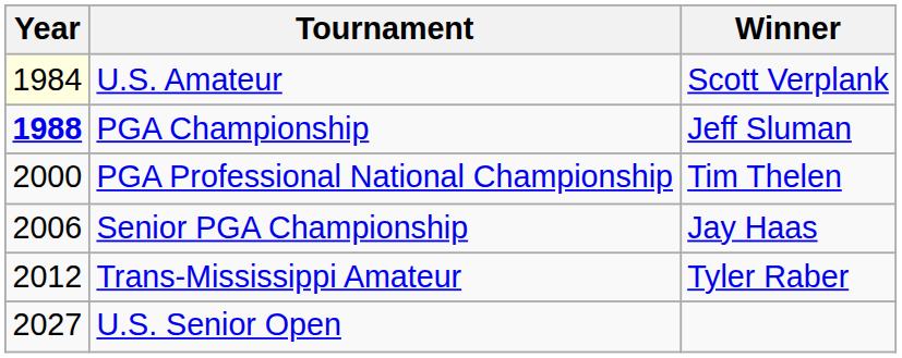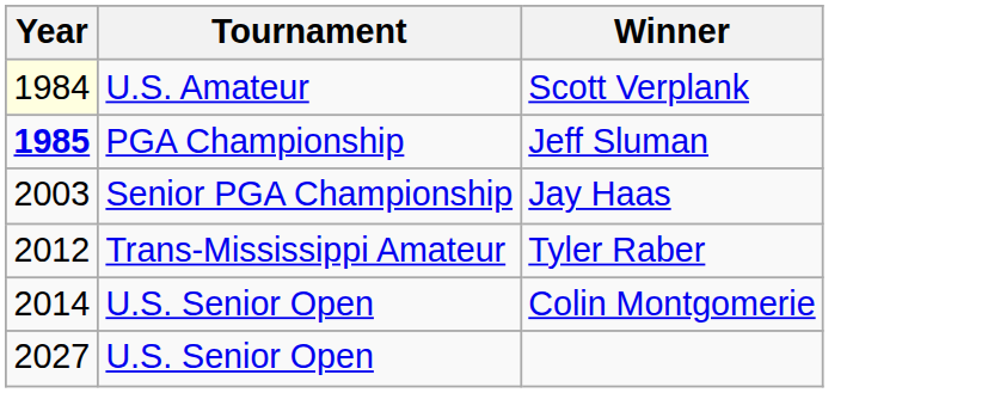Jeff Sluman | Year: 1988 -> 1985
- row: 2000 | PGA Professional National Championship | Tim Thelen
Jay Haas | Year: 2006 -> 2003
+ row: 2014 | U.S. Senior Open | Colin Montgomerie
